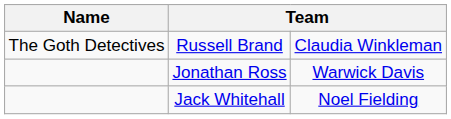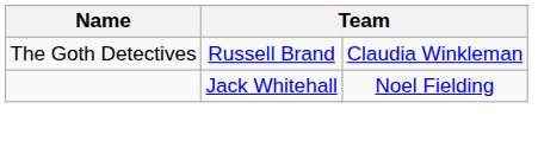- row: Jonathan Ross | Warwick Davis
